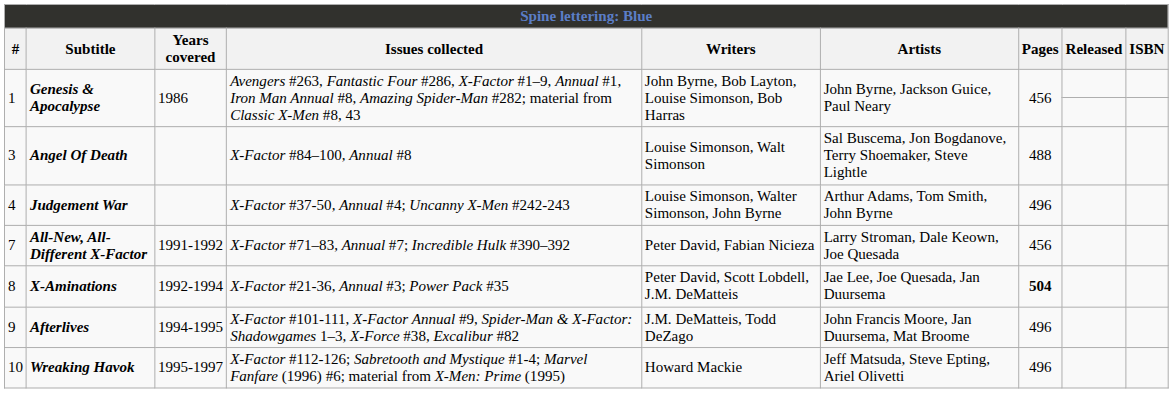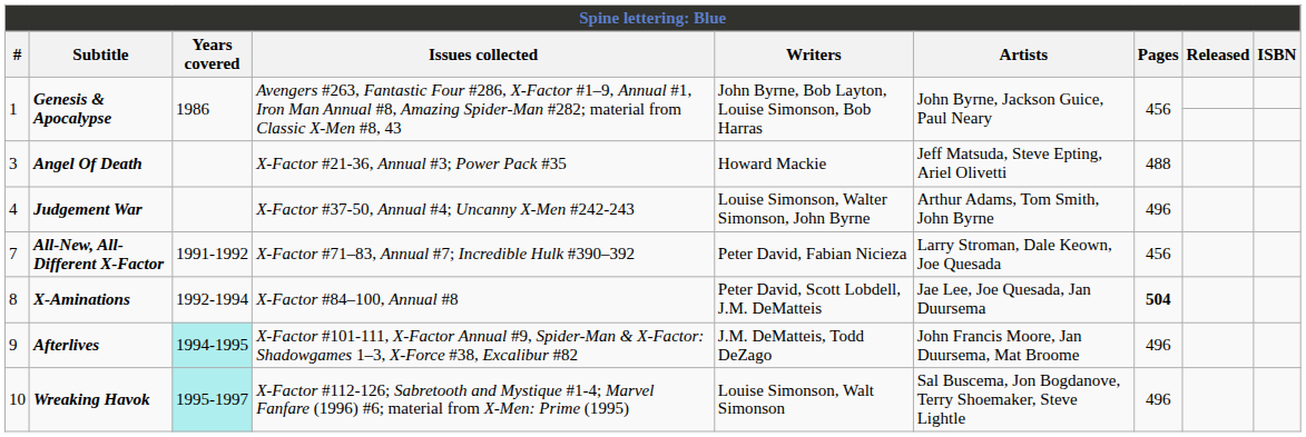3 | Issues collected: X-Factor #84–100, Annual #8 -> X-Factor #21-36, Annual #3; Power Pack #35
3 | Writers: Louise Simonson, Walt Simonson -> Howard Mackie
3 | Artists: Sal Buscema, Jon Bogdanove, Terry Shoemaker, Steve Lightle -> Jeff Matsuda, Steve Epting, Ariel Olivetti
8 | Issues collected: X-Factor #21-36, Annual #3; Power Pack #35 -> X-Factor #84–100, Annual #8
9 | Years covered: no background -> paleturquoise background
10 | Years covered: no background -> paleturquoise background
10 | Writers: Howard Mackie -> Louise Simonson, Walt Simonson
10 | Artists: Jeff Matsuda, Steve Epting, Ariel Olivetti -> Sal Buscema, Jon Bogdanove, Terry Shoemaker, Steve Lightle
